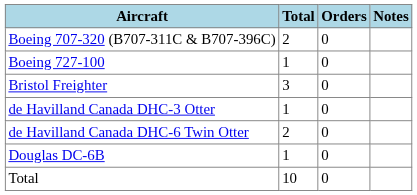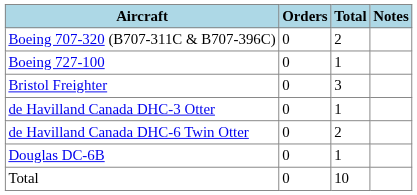columns swapped: Total <-> Orders
